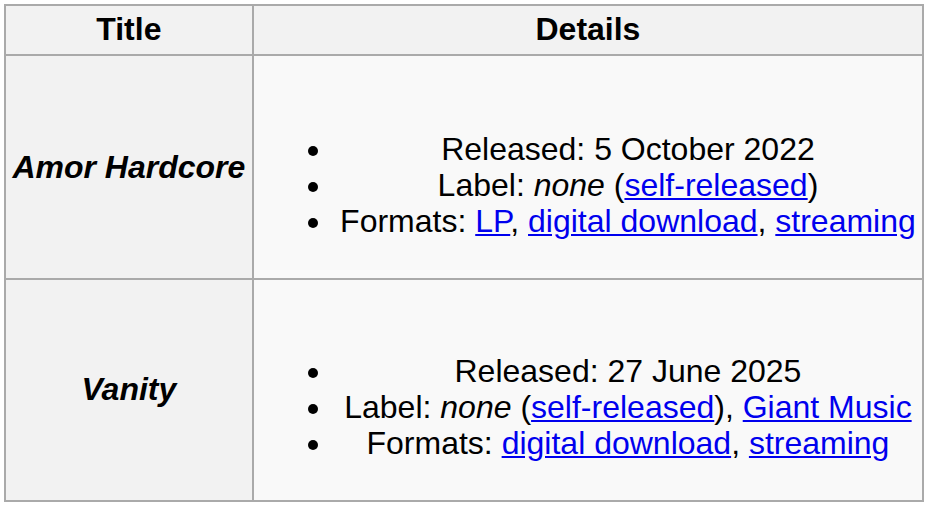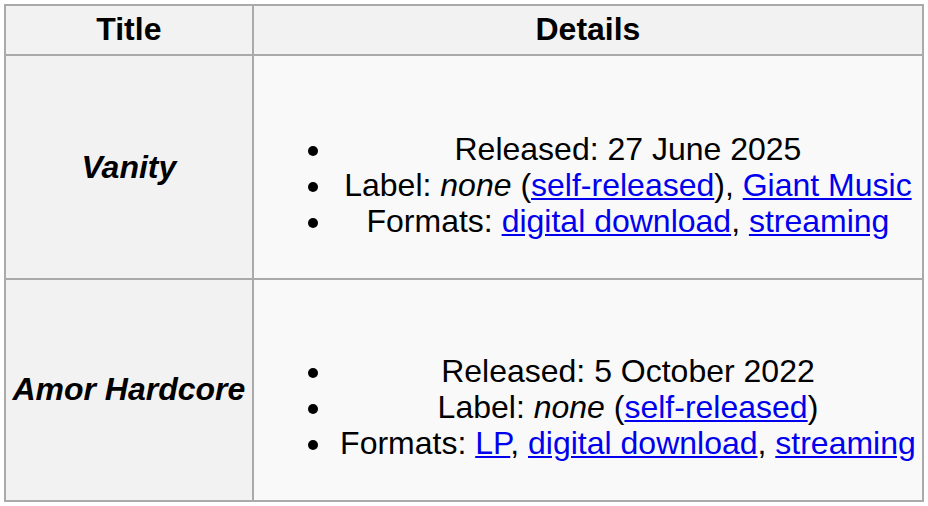rows swapped: Amor Hardcore <-> Vanity
